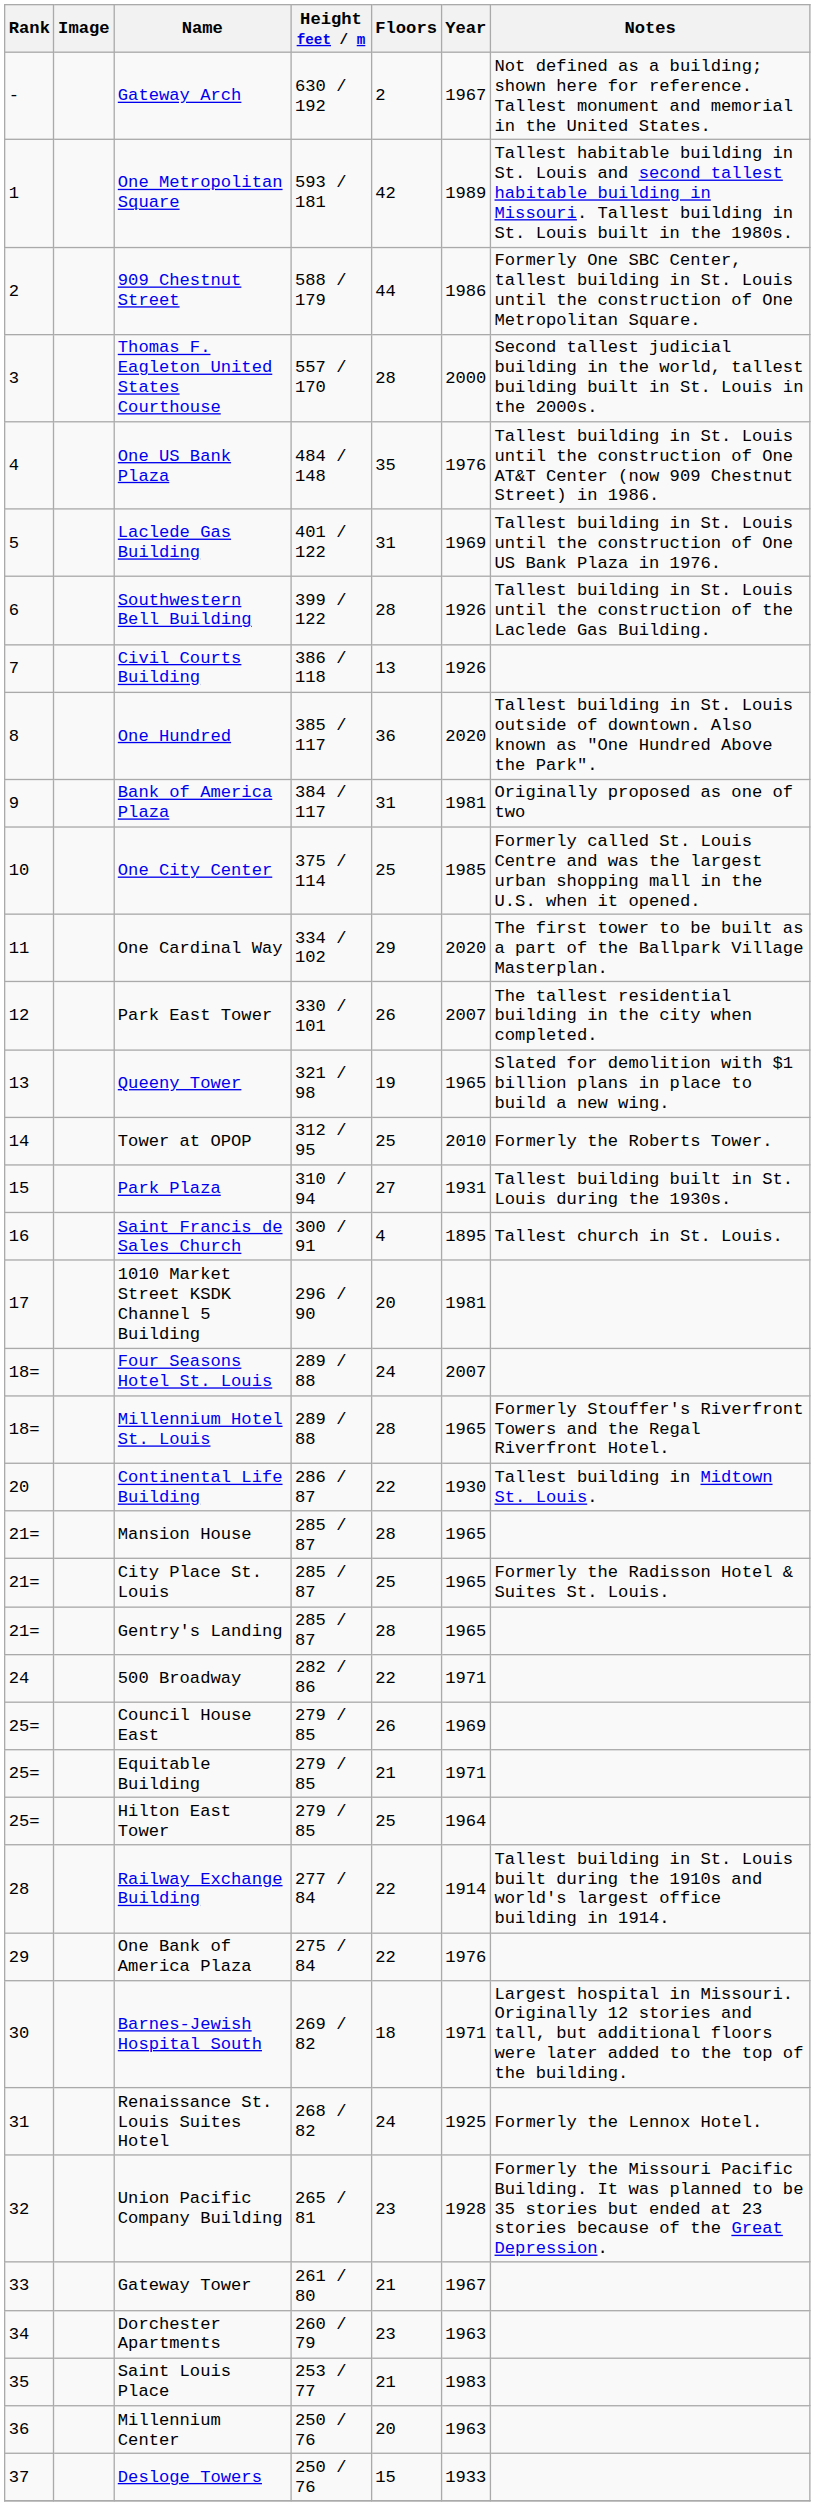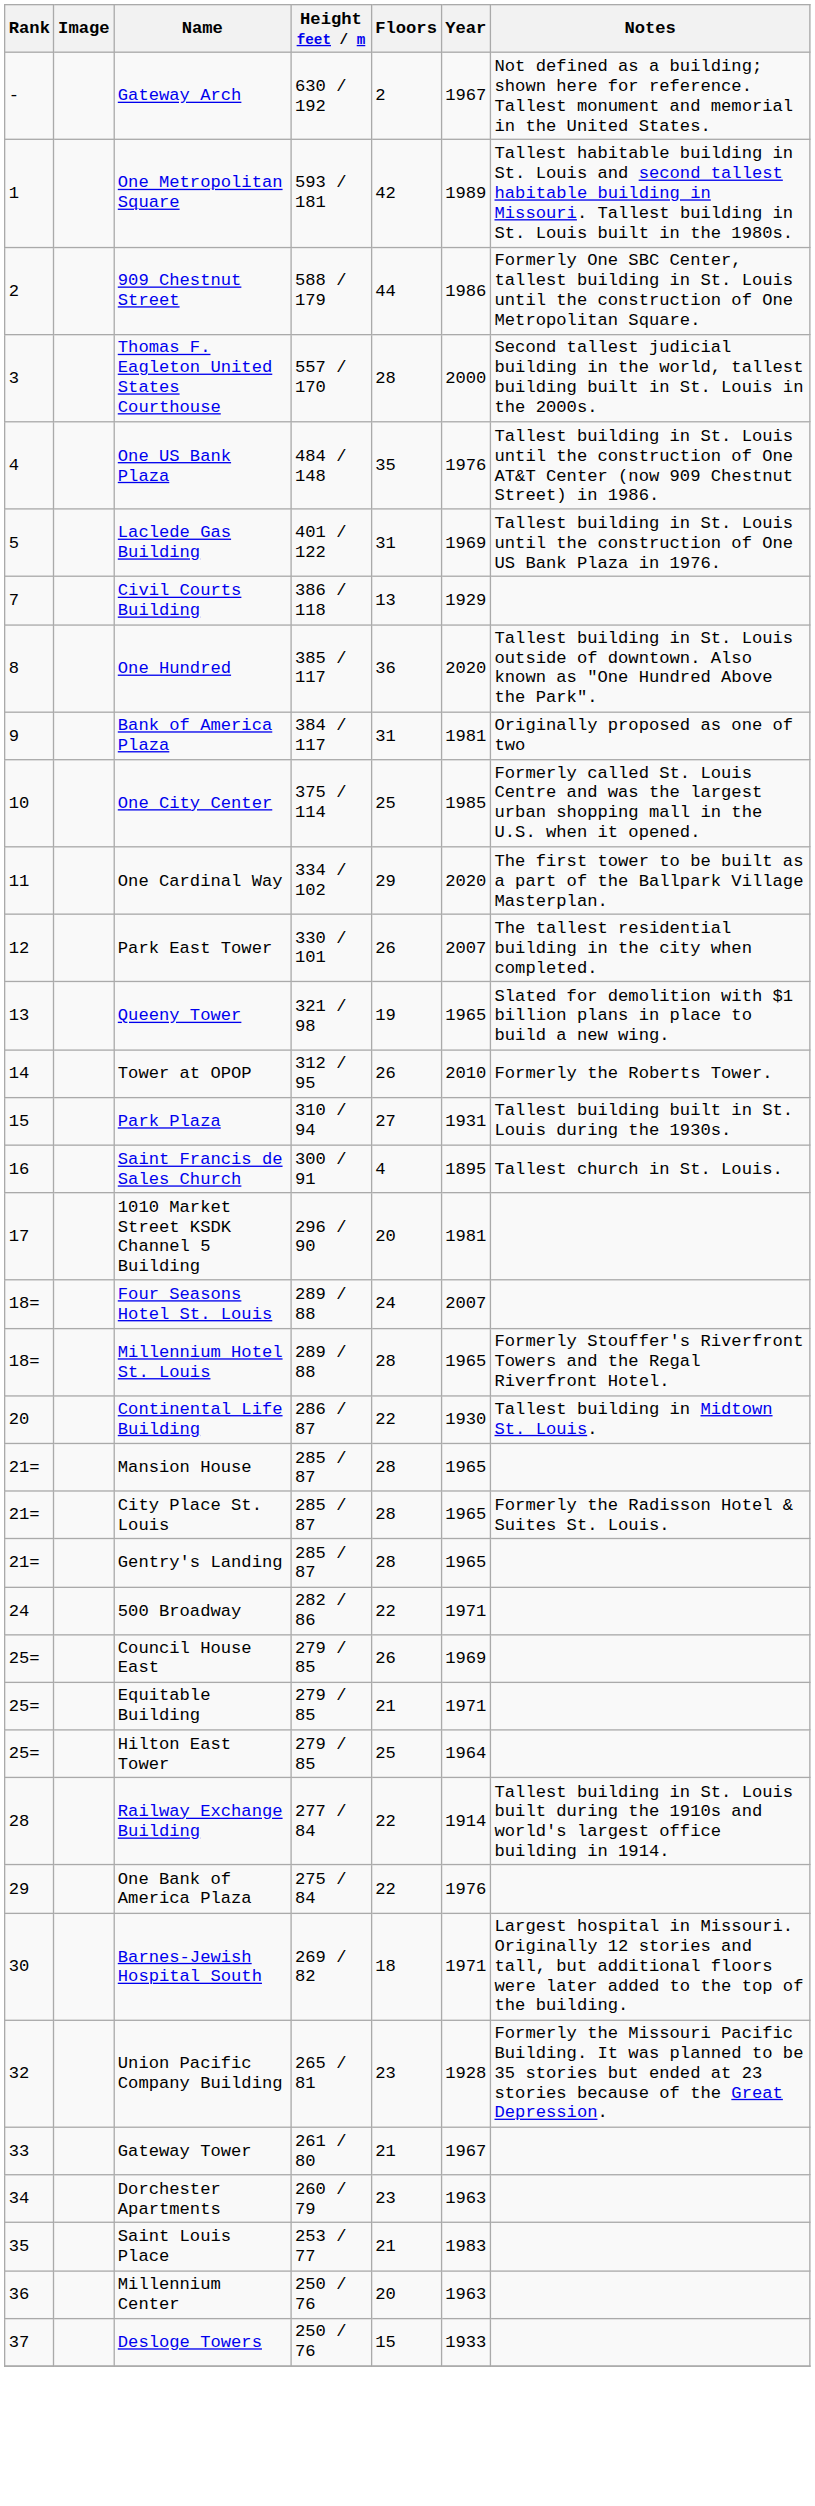- row: 6 | Southwestern Bell Building | 399 / 122 | 28 | 1926 | Tallest building in St. Louis until the construction of the Laclede Gas Building.
Civil Courts Building | Year: 1926 -> 1929
Tower at OPOP | Floors: 25 -> 26
City Place St. Louis | Floors: 25 -> 28
- row: 31 | Renaissance St. Louis Suites Hotel | 268 / 82 | 24 | 1925 | Formerly the Lennox Hotel.
